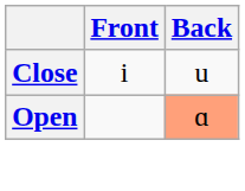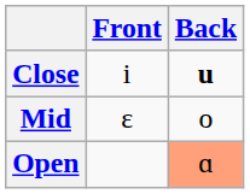Close | Back: normal -> bold
+ row: Mid | ɛ | o
